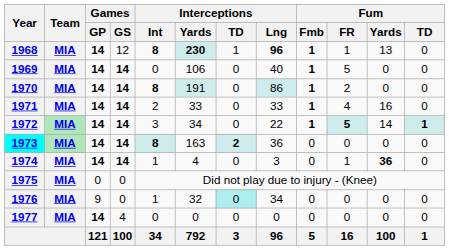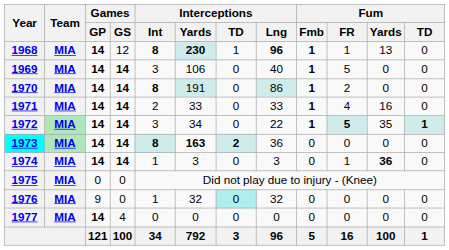1969 | Interceptions / Int: 0 -> 3
1972 | Fum / Yards: 14 -> 35
1973 | Interceptions / Yards: normal -> bold
1974 | Interceptions / Yards: 4 -> 3
1976 | Interceptions / Lng: 34 -> 32
